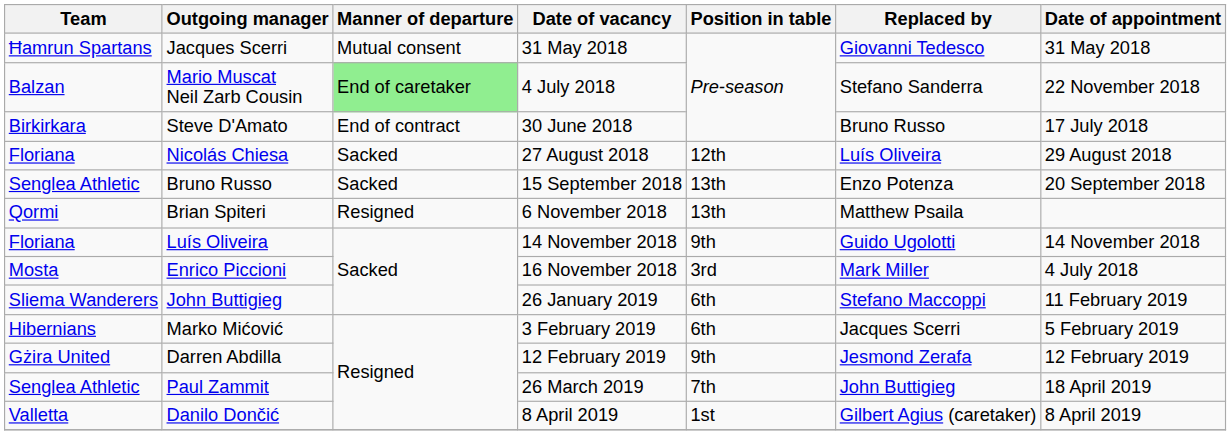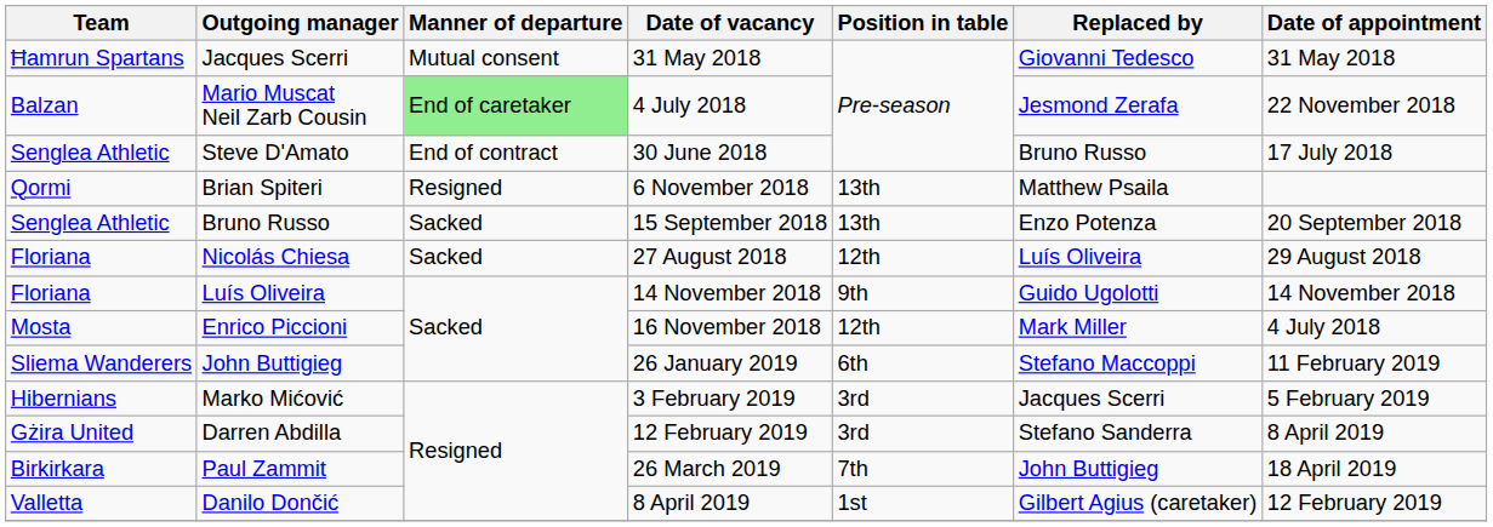Mario Muscat Neil Zarb Cousin | Replaced by: Stefano Sanderra -> Jesmond Zerafa
Steve D'Amato | Team: Birkirkara -> Senglea Athletic
rows swapped: Nicolás Chiesa <-> Brian Spiteri
Enrico Piccioni | Position in table: 3rd -> 12th
Marko Mićović | Position in table: 6th -> 3rd
Darren Abdilla | Position in table: 9th -> 3rd
Darren Abdilla | Replaced by: Jesmond Zerafa -> Stefano Sanderra
Darren Abdilla | Date of appointment: 12 February 2019 -> 8 April 2019
Paul Zammit | Team: Senglea Athletic -> Birkirkara
Danilo Dončić | Date of appointment: 8 April 2019 -> 12 February 2019
